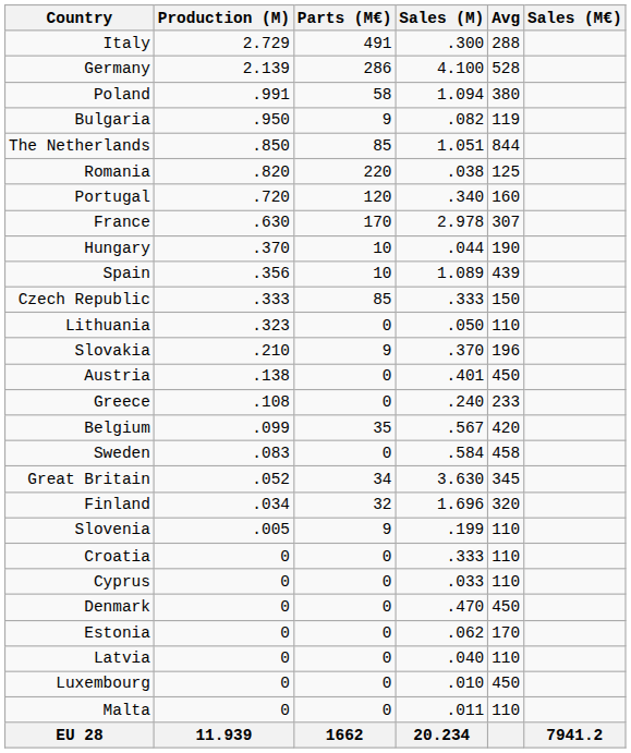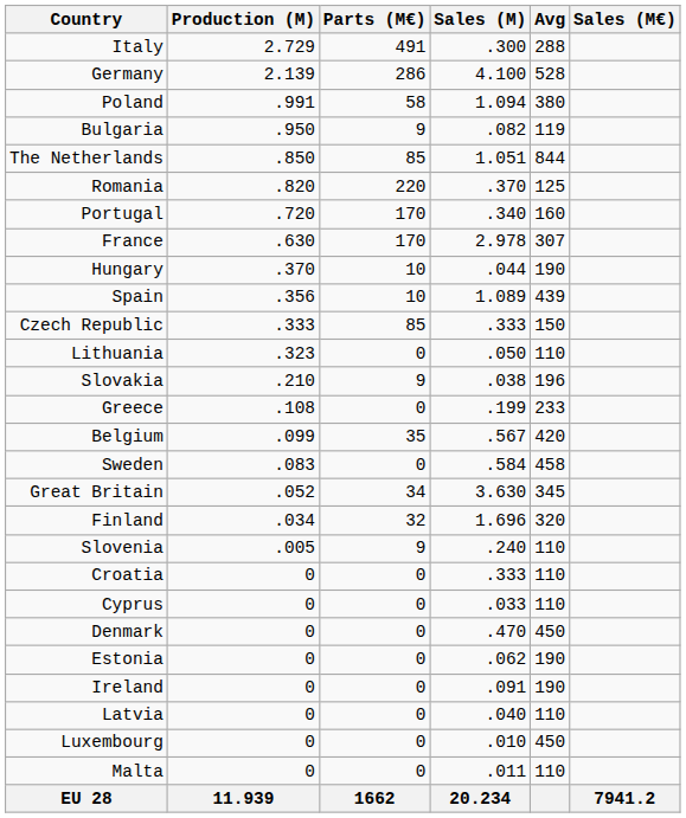Romania | Sales (M): .038 -> .370
Portugal | Parts (M€): 120 -> 170
Slovakia | Sales (M): .370 -> .038
- row: Austria | .138 | 0 | .401 | 450
Greece | Sales (M): .240 -> .199
Slovenia | Sales (M): .199 -> .240
Estonia | Avg: 170 -> 190
+ row: Ireland | 0 | 0 | .091 | 190
